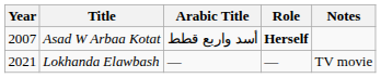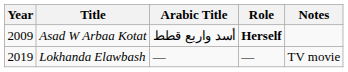Asad W Arbaa Kotat | Year: 2007 -> 2009
Lokhanda Elawbash | Year: 2021 -> 2019
